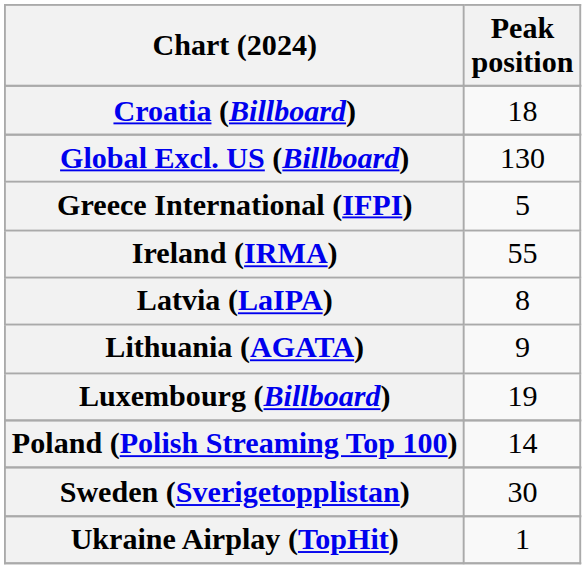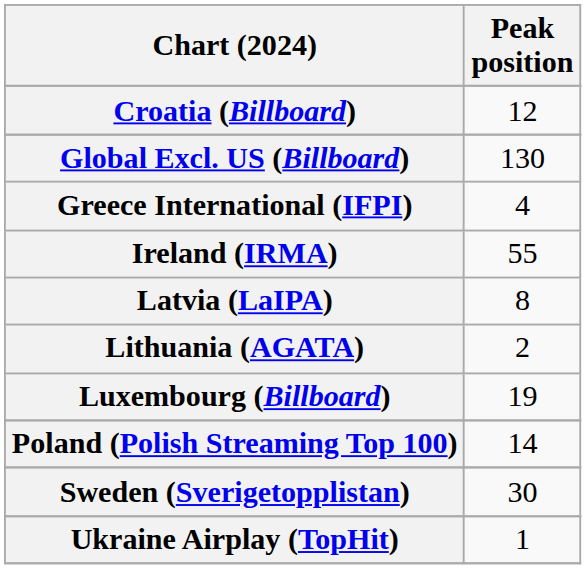Croatia (Billboard) | Peak position: 18 -> 12
Greece International (IFPI) | Peak position: 5 -> 4
Lithuania (AGATA) | Peak position: 9 -> 2
